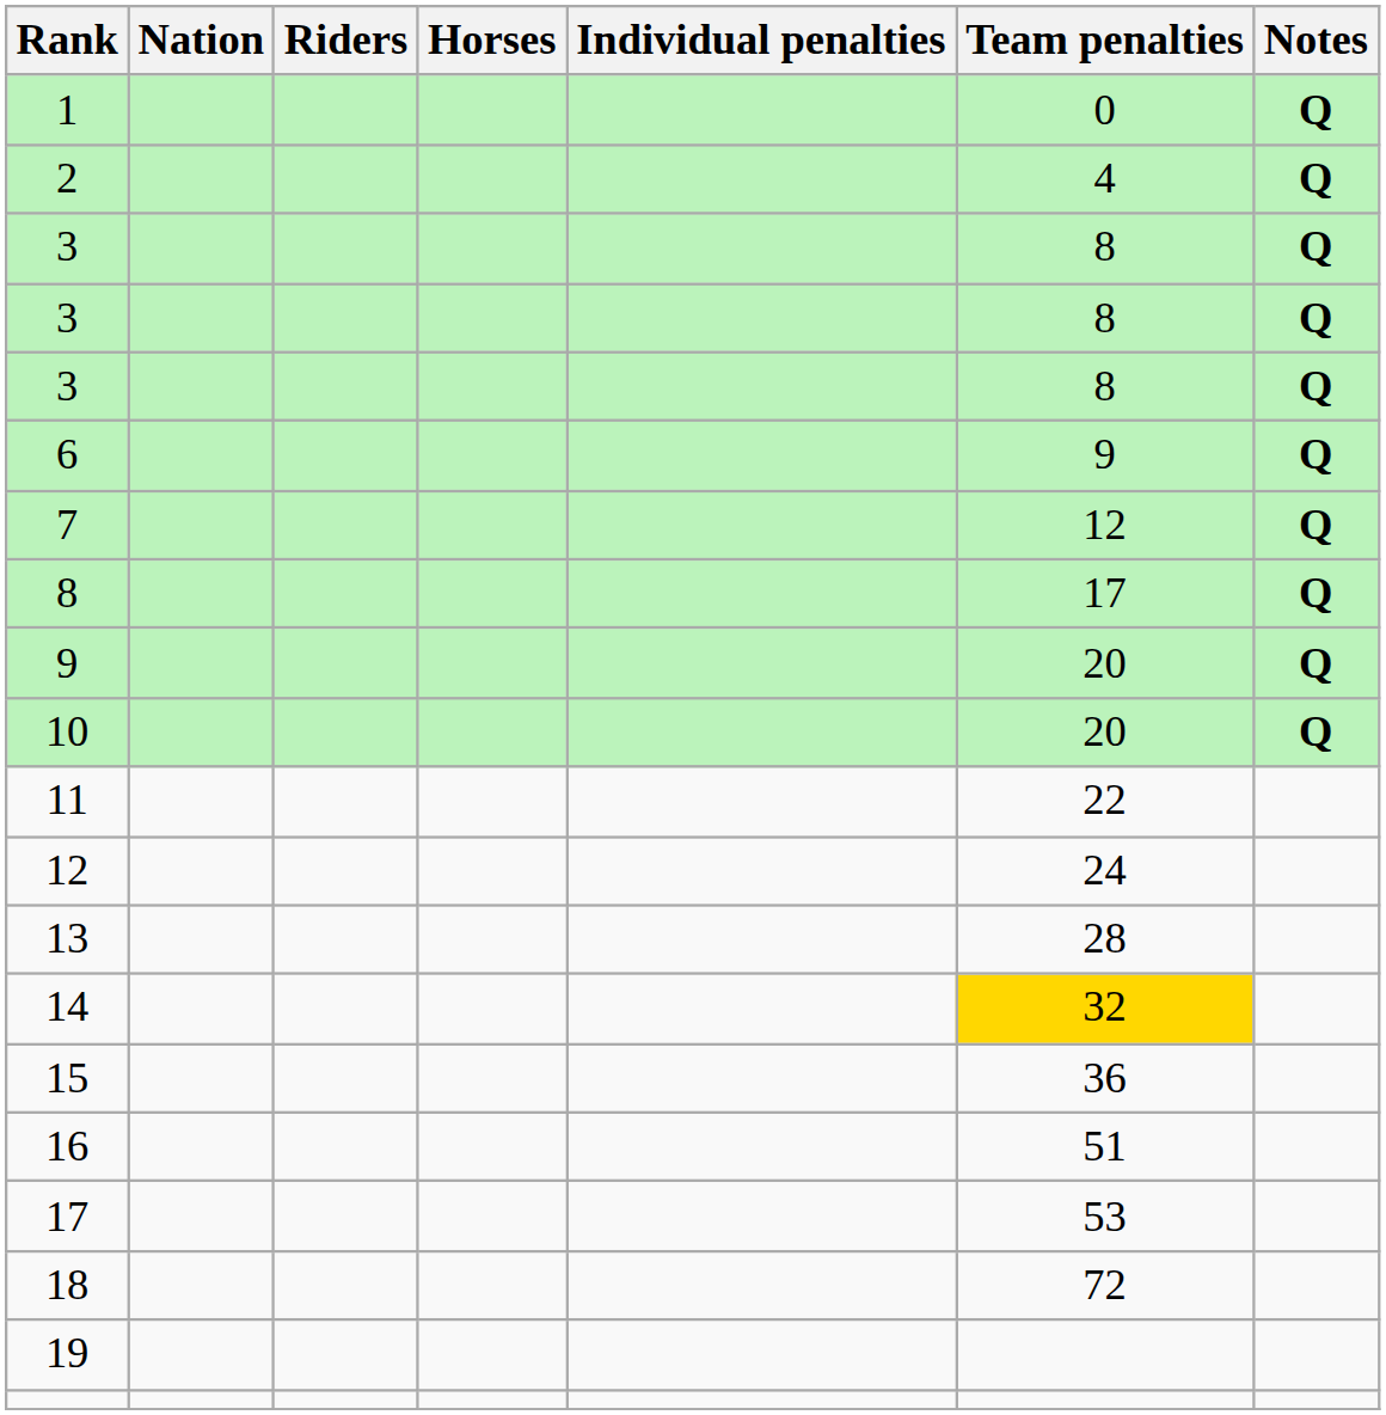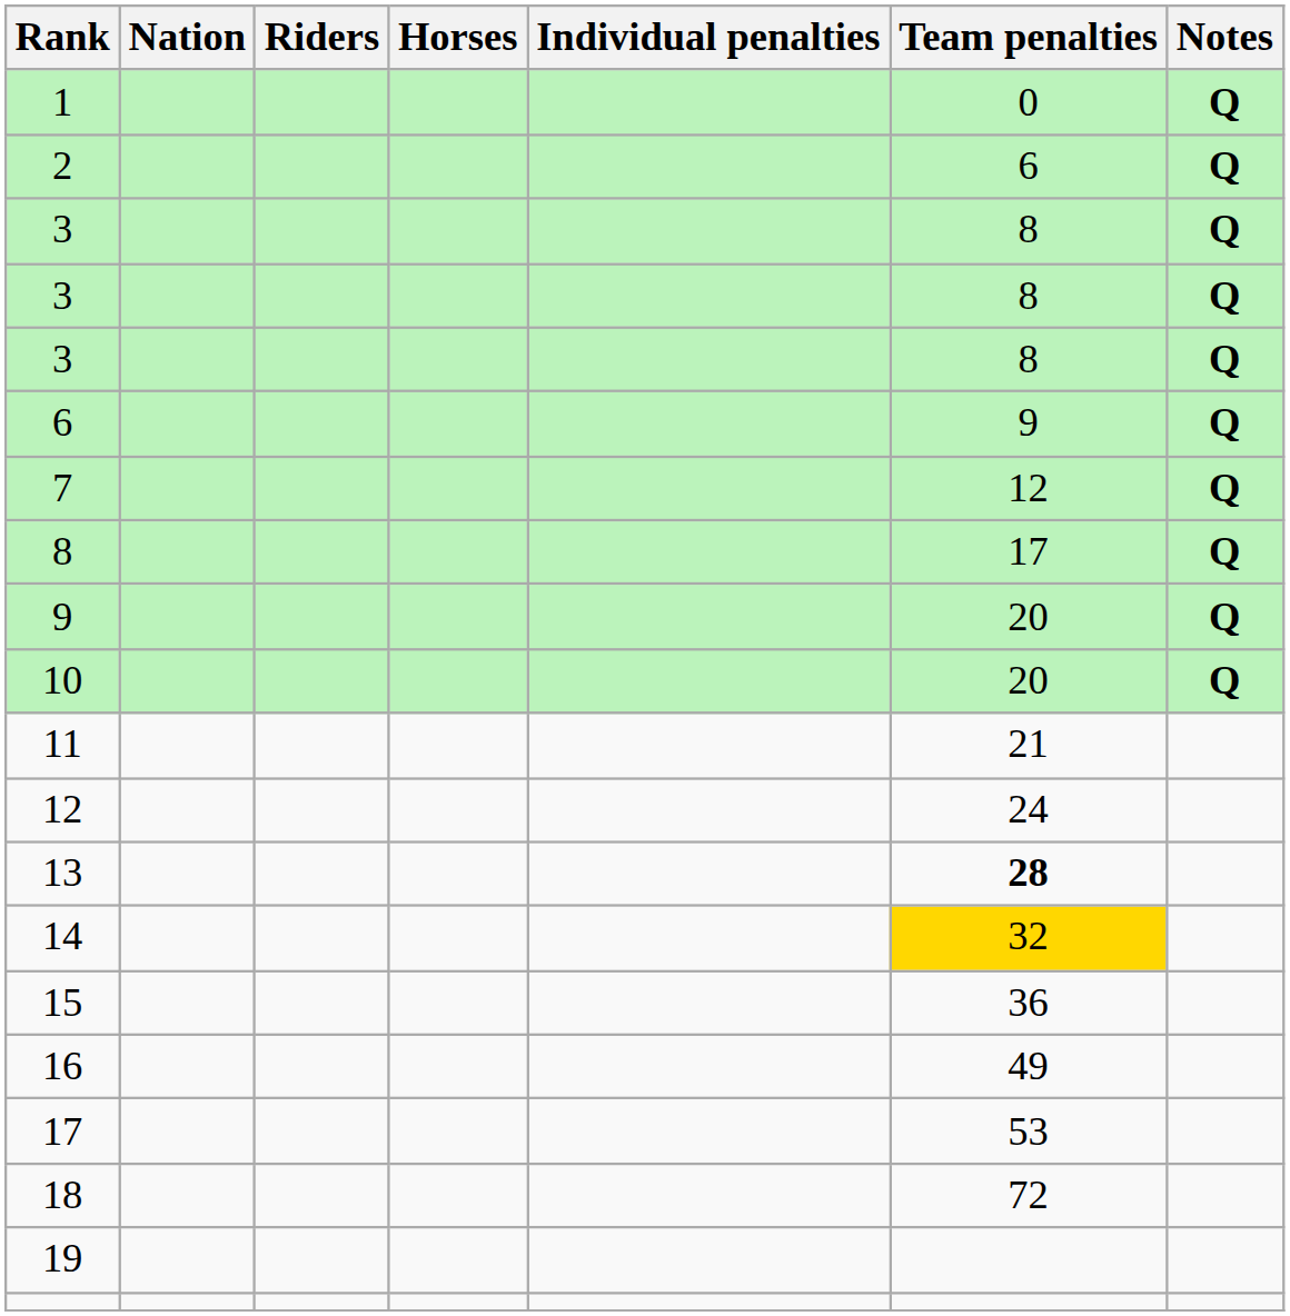2 | Team penalties: 4 -> 6
11 | Team penalties: 22 -> 21
13 | Team penalties: normal -> bold
16 | Team penalties: 51 -> 49
